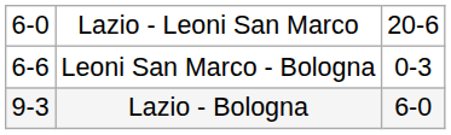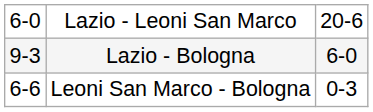rows swapped: Lazio - Bologna <-> Leoni San Marco - Bologna
